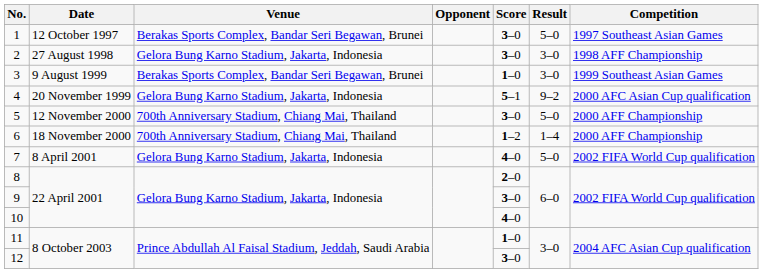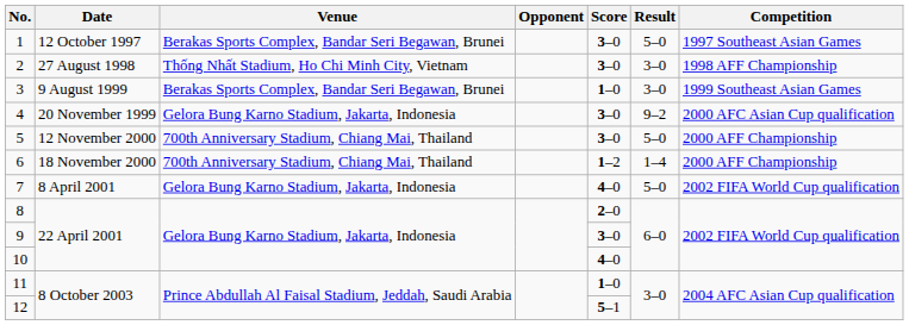2 | Venue: Gelora Bung Karno Stadium, Jakarta, Indonesia -> Thống Nhất Stadium, Ho Chi Minh City, Vietnam
4 | Score: 5–1 -> 3–0
12 | Score: 3–0 -> 5–1
